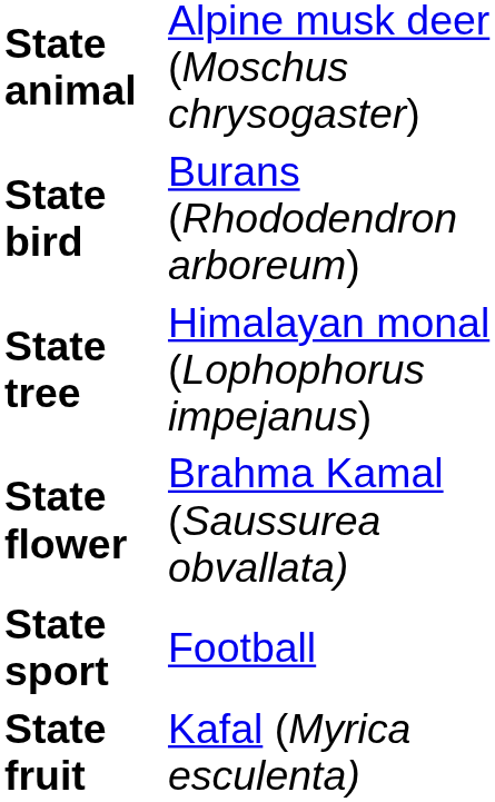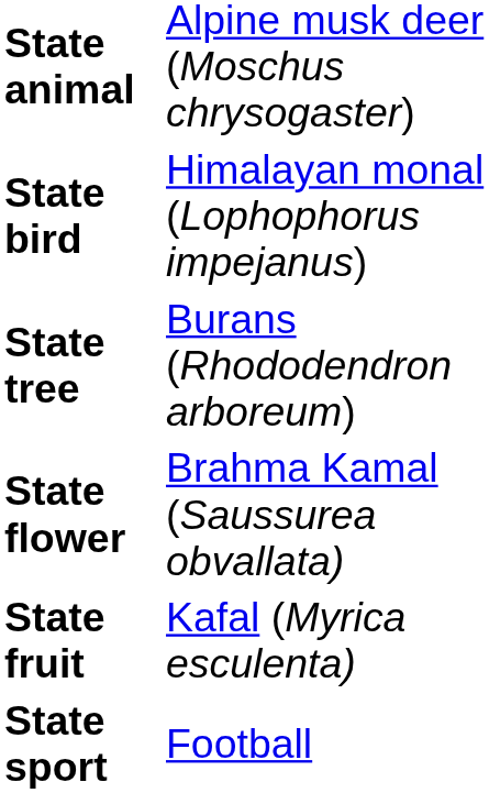State bird | column 2: Burans (Rhododendron arboreum) -> Himalayan monal (Lophophorus impejanus)
State tree | column 2: Himalayan monal (Lophophorus impejanus) -> Burans (Rhododendron arboreum)
rows swapped: State fruit <-> State sport
